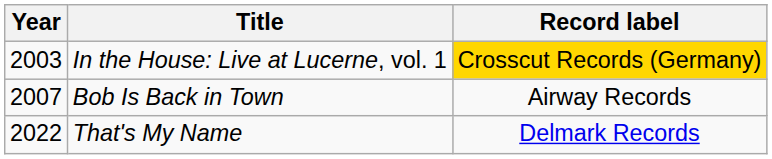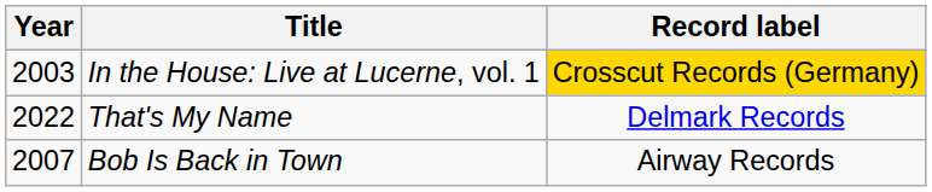rows swapped: Bob Is Back in Town <-> That's My Name
